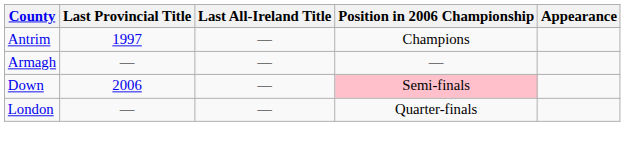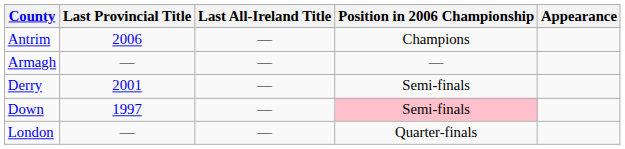Antrim | Last Provincial Title: 1997 -> 2006
+ row: Derry | 2001 | — | Semi-finals
Down | Last Provincial Title: 2006 -> 1997
